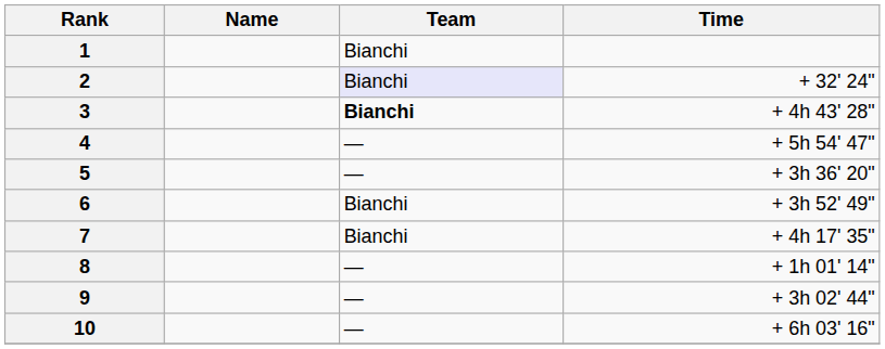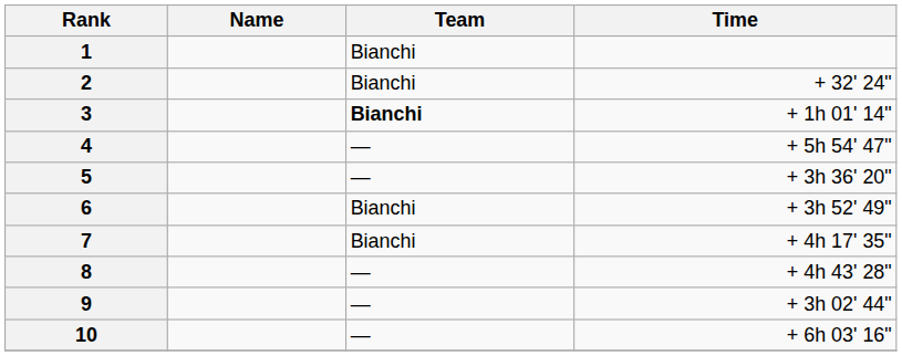2 | Team: lavender background -> no background
3 | Time: + 4h 43' 28" -> + 1h 01' 14"
8 | Time: + 1h 01' 14" -> + 4h 43' 28"
